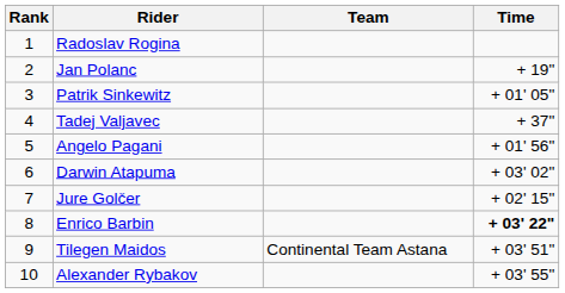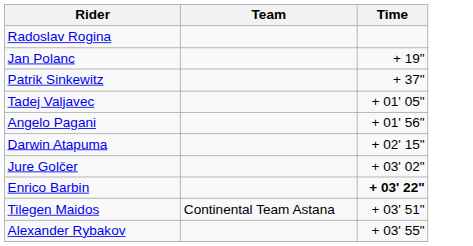- column: Rank | 1 | 2 | 3 | 4 | 5 | 6 | 7 | 8 | 9 | 10
Patrik Sinkewitz | Time: + 01' 05" -> + 37"
Tadej Valjavec | Time: + 37" -> + 01' 05"
Darwin Atapuma | Time: + 03' 02" -> + 02' 15"
Jure Golčer | Time: + 02' 15" -> + 03' 02"
